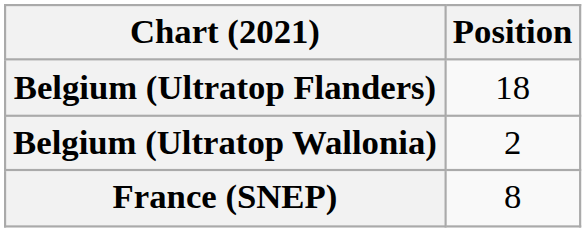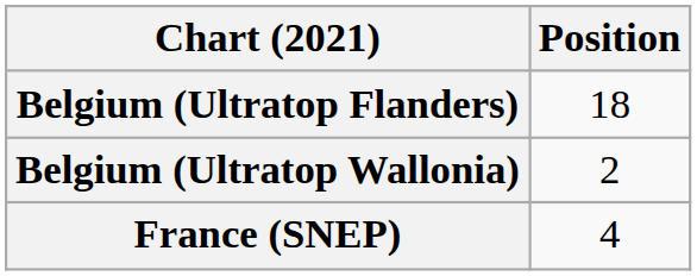France (SNEP) | Position: 8 -> 4
